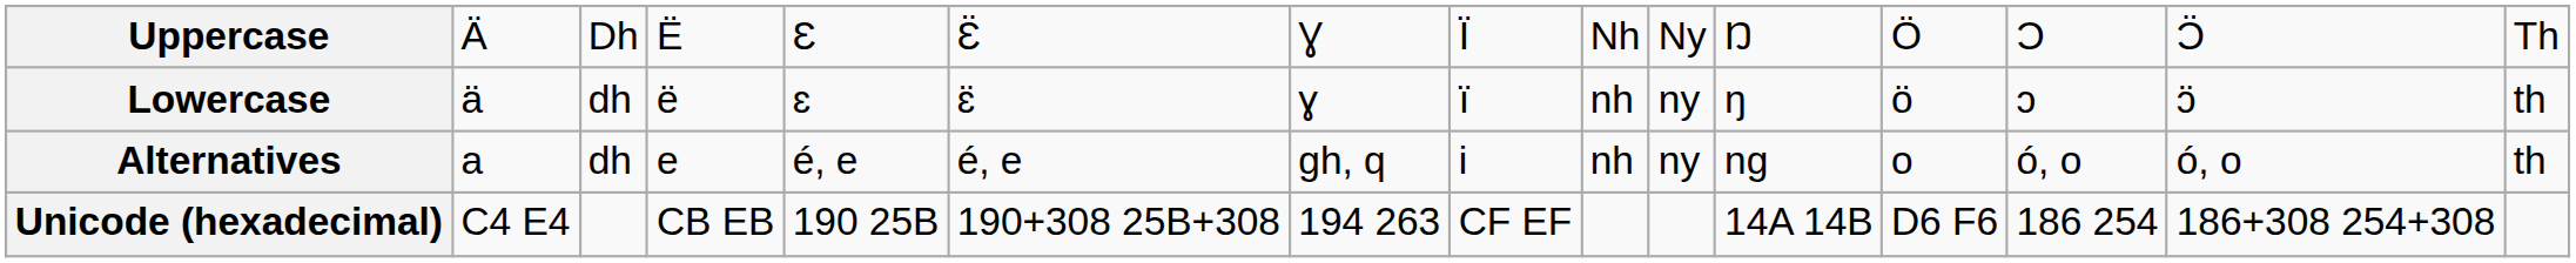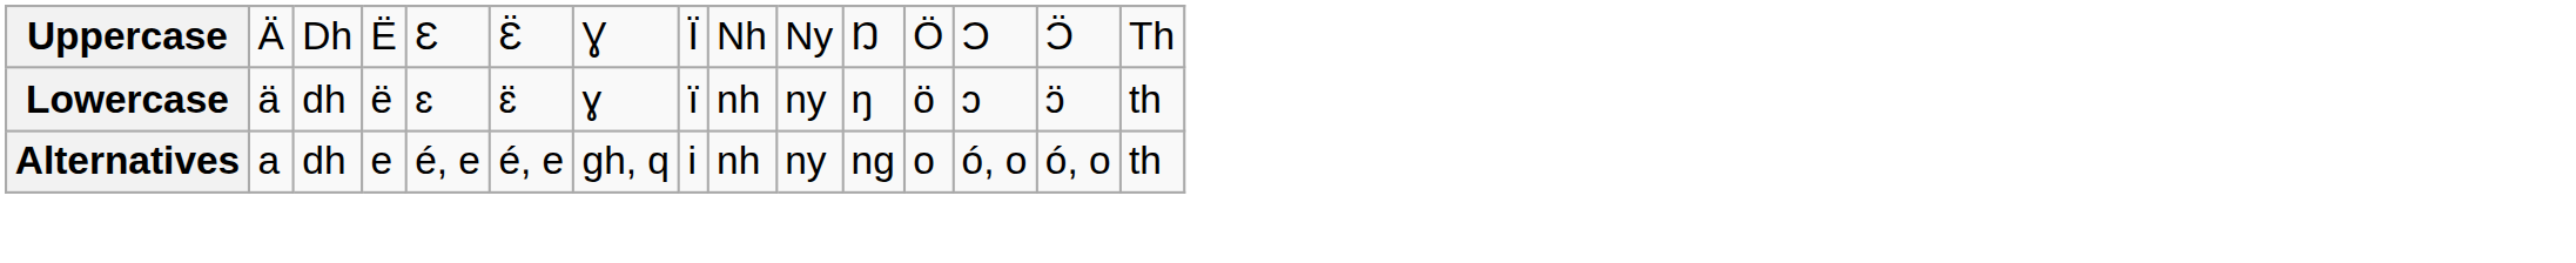- row: Unicode (hexadecimal) | C4 E4 | CB EB | 190 25B | 190+308 25B+308 | 194 263 | CF EF | 14A 14B | D6 F6 | 186 254 | 186+308 254+308
